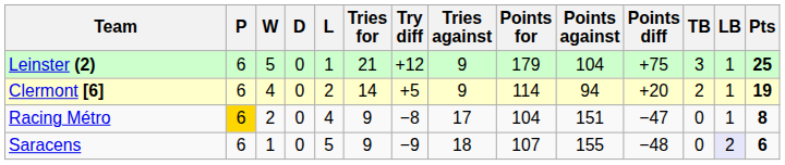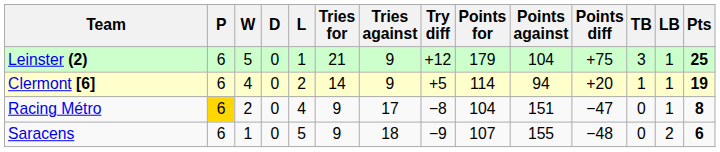columns swapped: Tries against <-> Try diff
Clermont [6] | TB: 2 -> 1
Saracens | LB: lavender background -> no background
